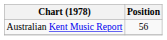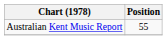Australian Kent Music Report | Position: 56 -> 55
